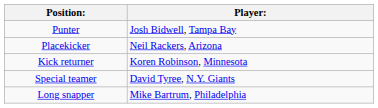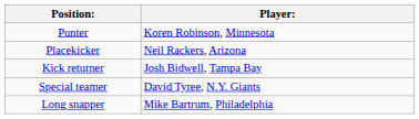Punter | Player:: Josh Bidwell, Tampa Bay -> Koren Robinson, Minnesota
Kick returner | Player:: Koren Robinson, Minnesota -> Josh Bidwell, Tampa Bay
